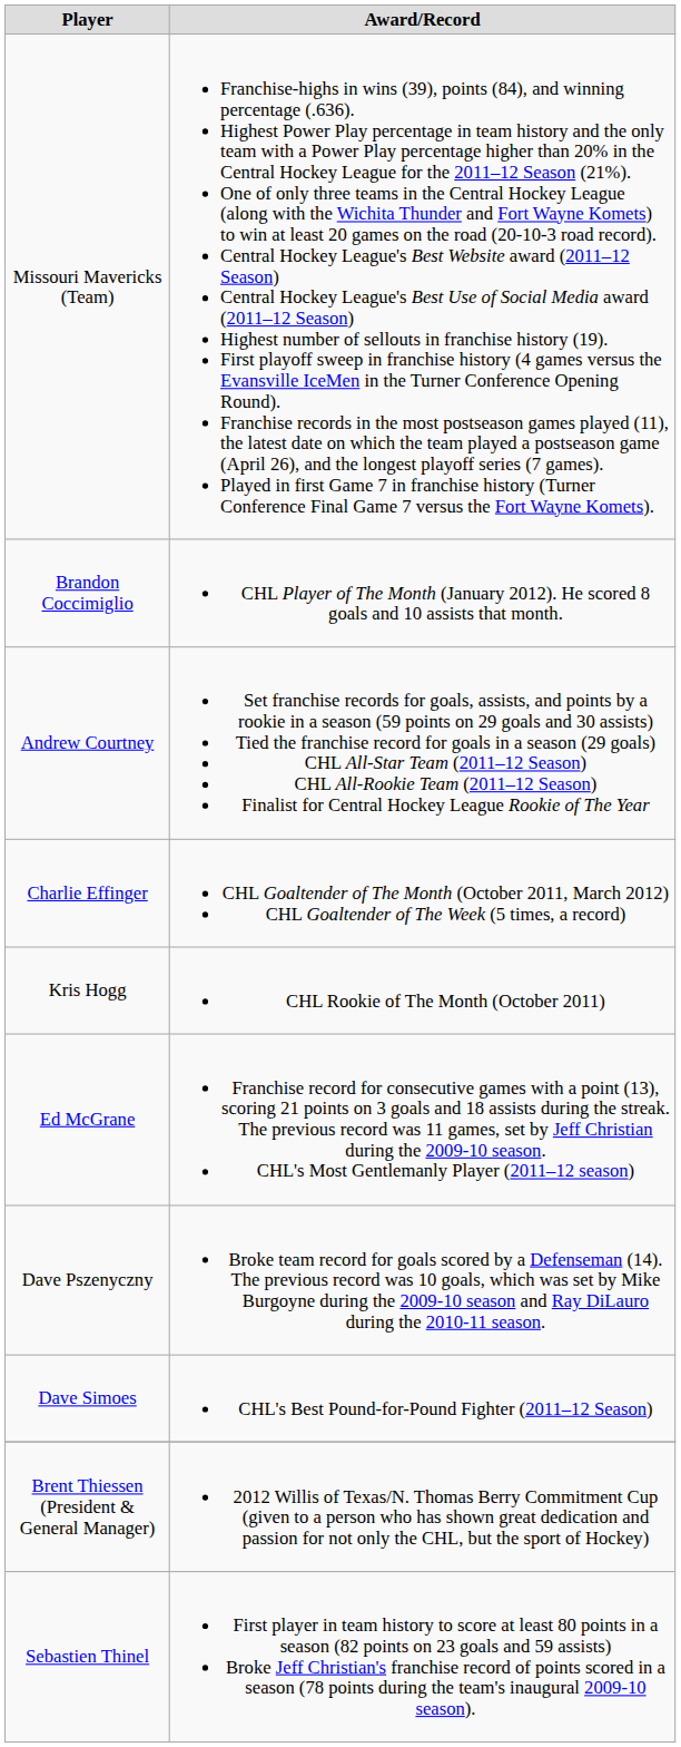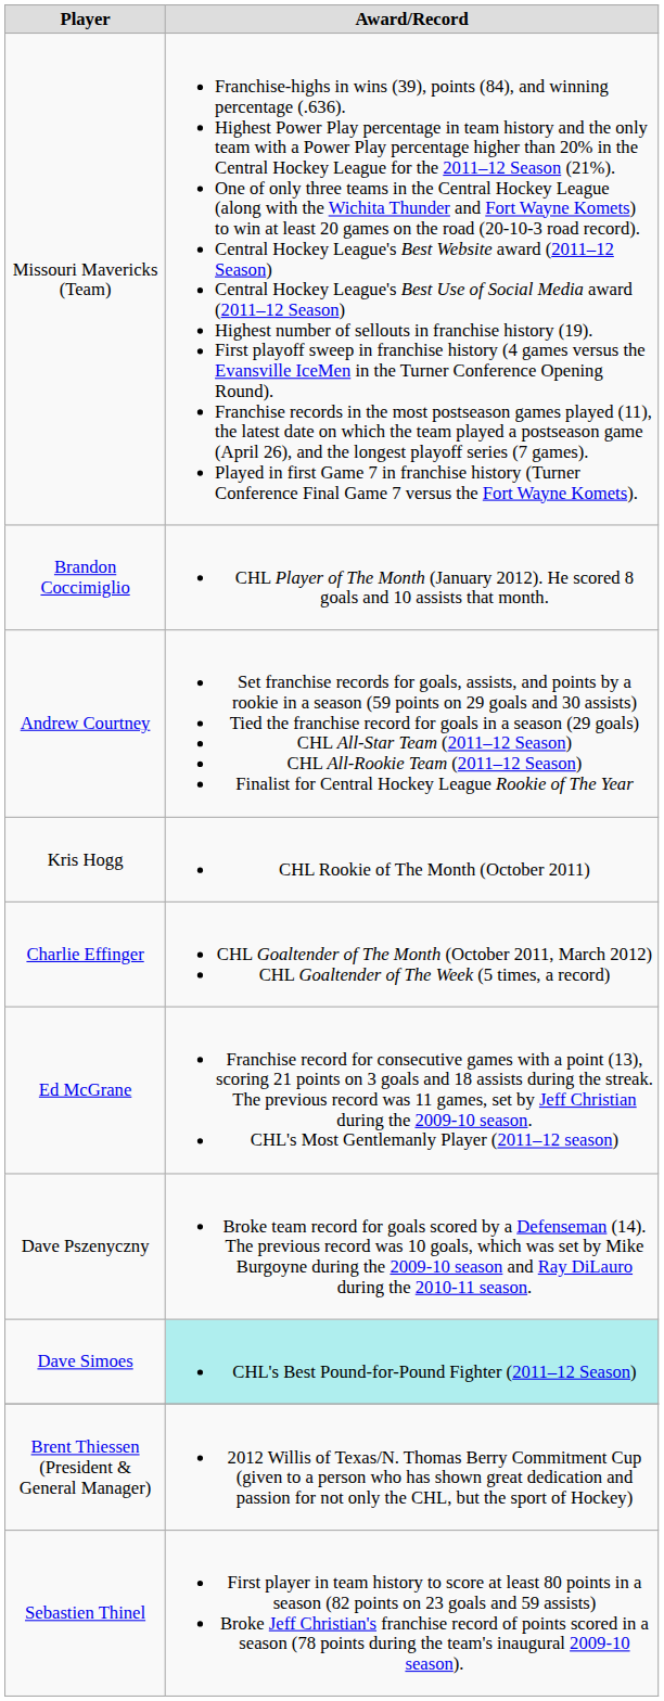rows swapped: Charlie Effinger <-> Kris Hogg
Dave Simoes | Award/Record: no background -> paleturquoise background
